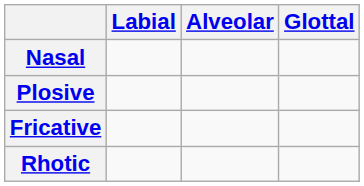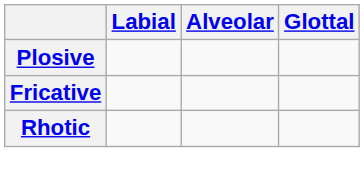- row: Nasal
